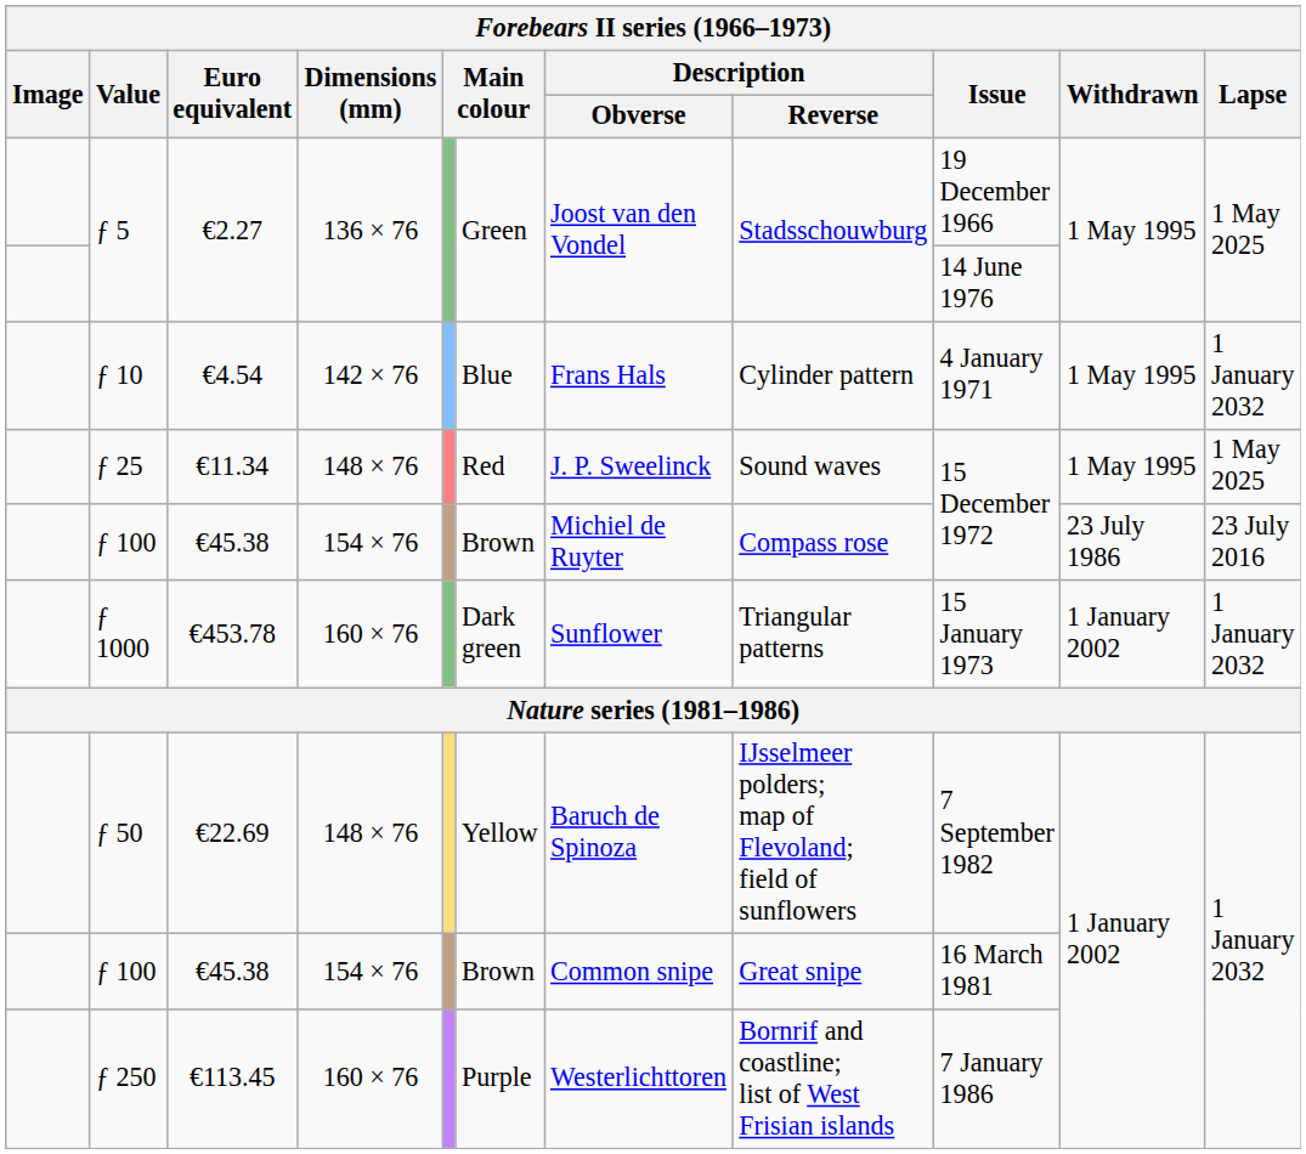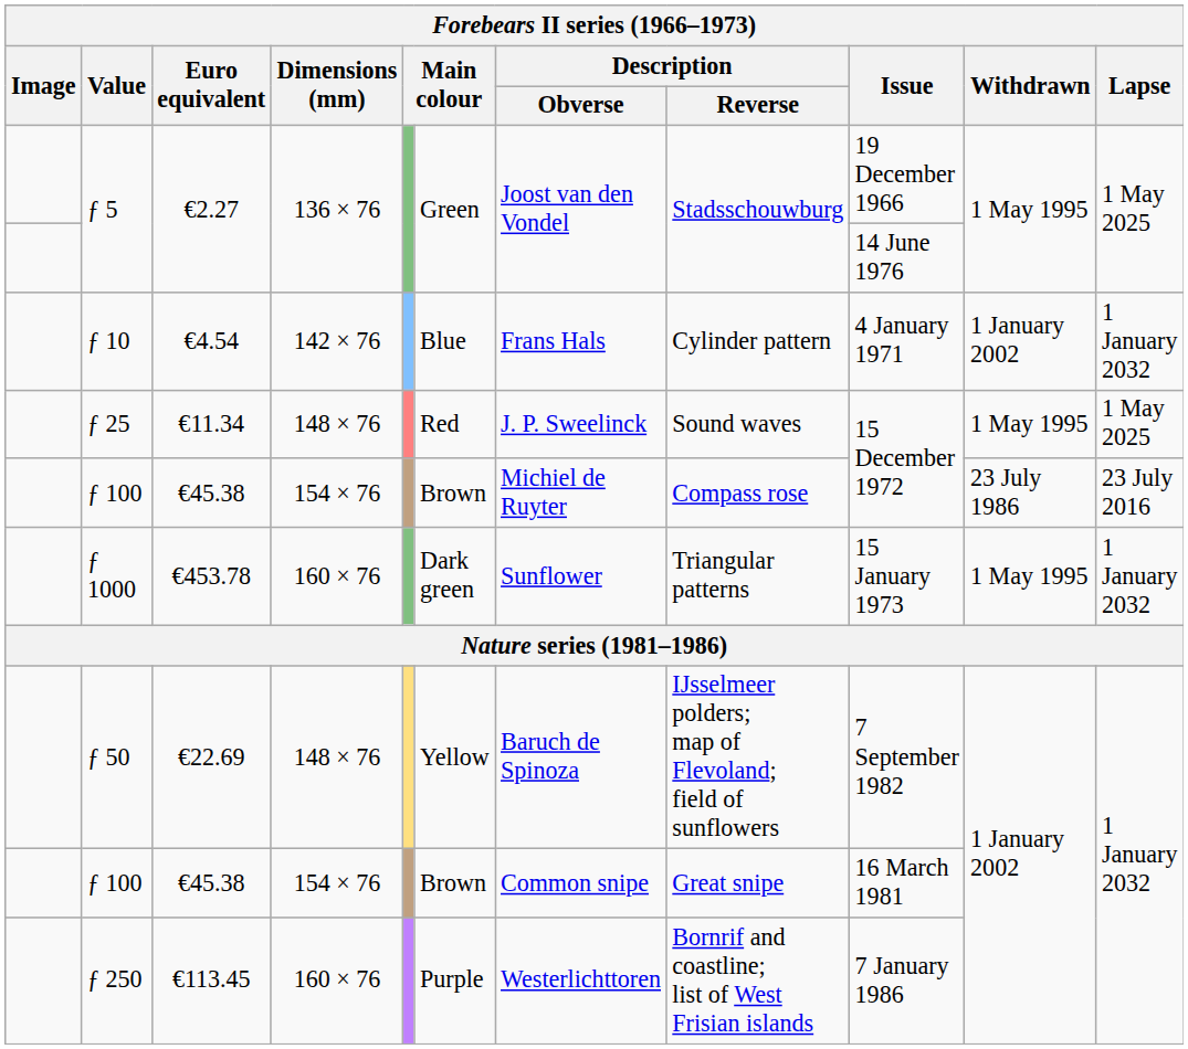ƒ 10 | Forebears II series (1966–1973) / Withdrawn: 1 May 1995 -> 1 January 2002
ƒ 1000 | Forebears II series (1966–1973) / Withdrawn: 1 January 2002 -> 1 May 1995
